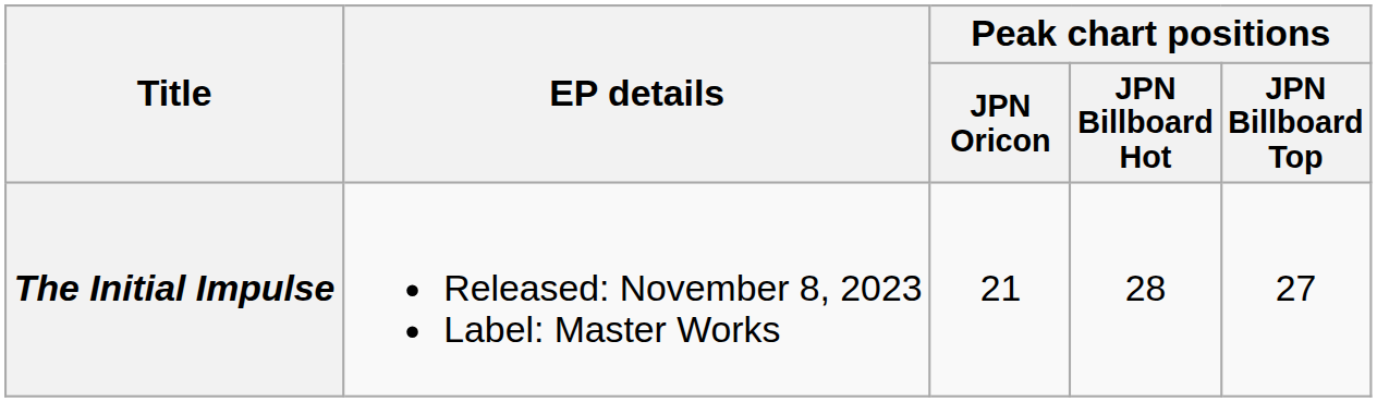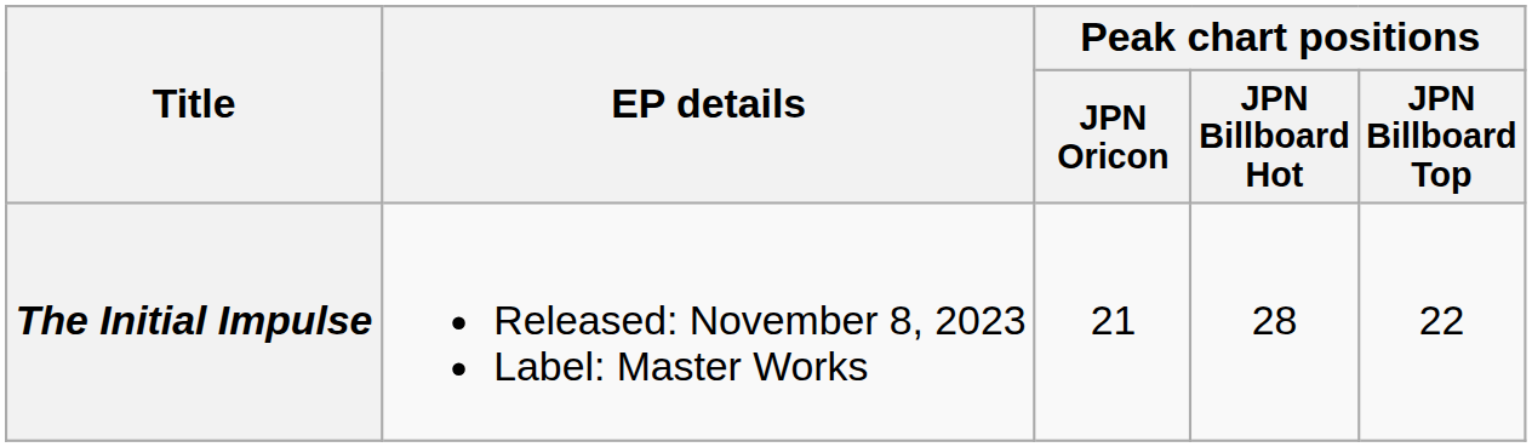The Initial Impulse | Peak chart positions / JPN Billboard Top: 27 -> 22
